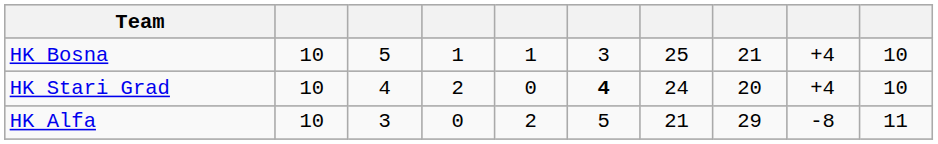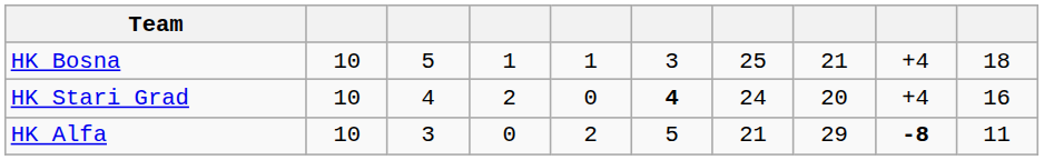HK Bosna | column 10: 10 -> 18
HK Stari Grad | column 10: 10 -> 16
HK Alfa | column 9: normal -> bold
